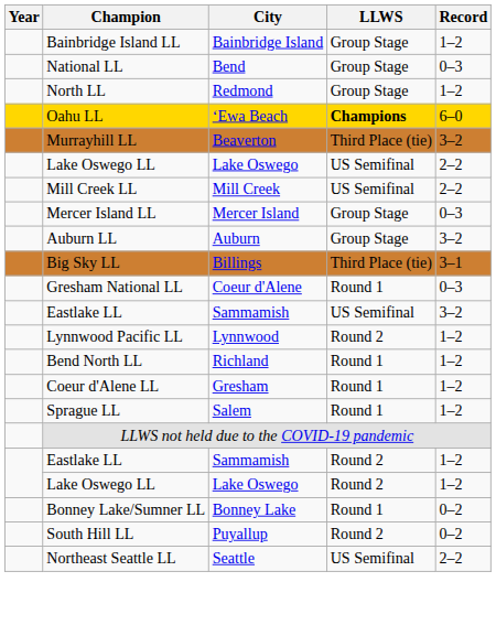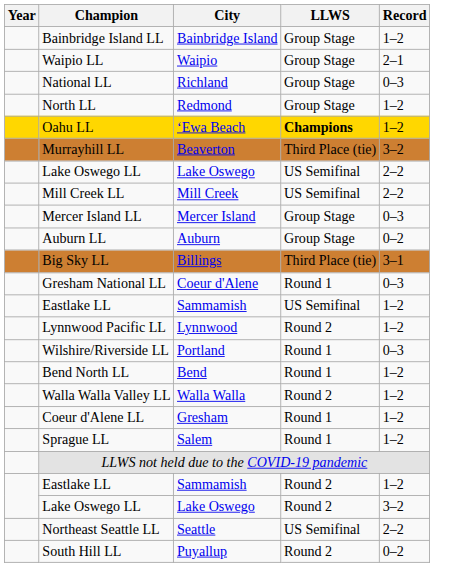+ row: Waipio LL | Waipio | Group Stage | 2–1
National LL | City: Bend -> Richland
Oahu LL | Record: 6–0 -> 1–2
Auburn LL | Record: 3–2 -> 0–2
Eastlake LL / US Semifinal | Record: 3–2 -> 1–2
+ row: Wilshire/Riverside LL | Portland | Round 1 | 0–3
Bend North LL | City: Richland -> Bend
+ row: Walla Walla Valley LL | Walla Walla | Round 2 | 1–2
Lake Oswego LL / Round 2 | Record: 1–2 -> 3–2
- row: Bonney Lake/Sumner LL | Bonney Lake | Round 1 | 0–2
rows swapped: Northeast Seattle LL <-> South Hill LL
